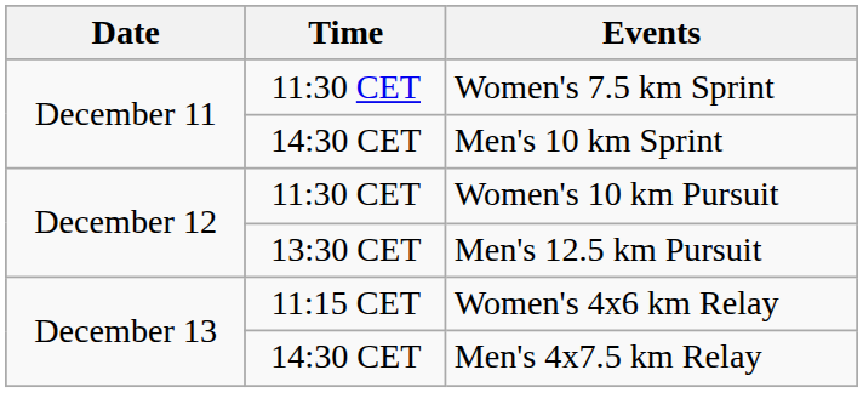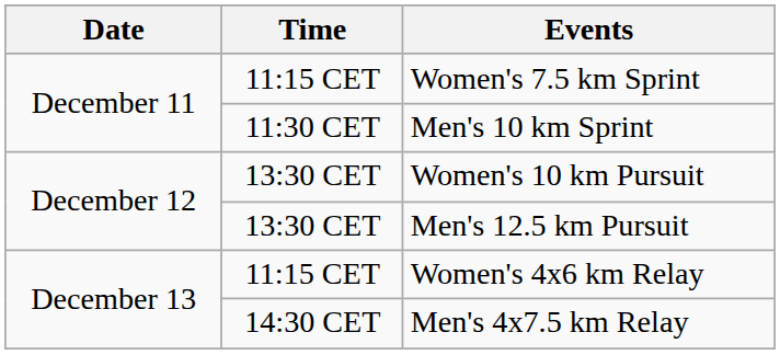Women's 7.5 km Sprint | Time: 11:30 CET -> 11:15 CET
Men's 10 km Sprint | Time: 14:30 CET -> 11:30 CET
Women's 10 km Pursuit | Time: 11:30 CET -> 13:30 CET
